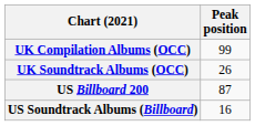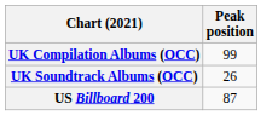- row: US Soundtrack Albums (Billboard) | 16
